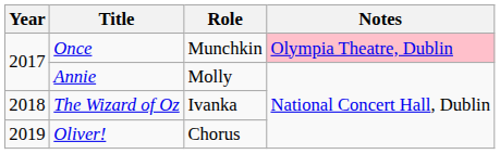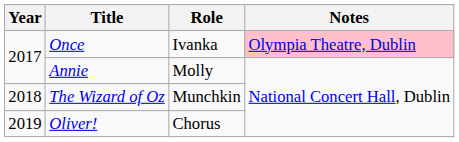Once | Role: Munchkin -> Ivanka
The Wizard of Oz | Role: Ivanka -> Munchkin
